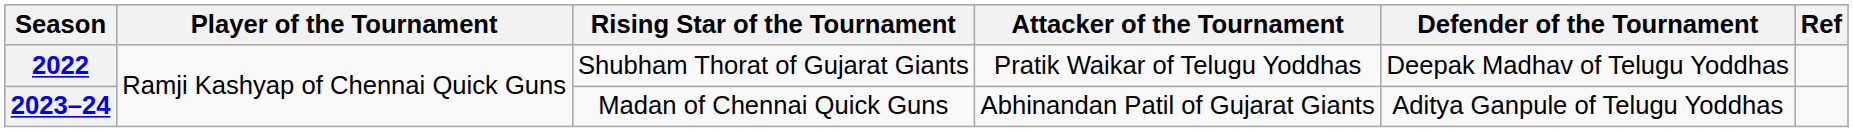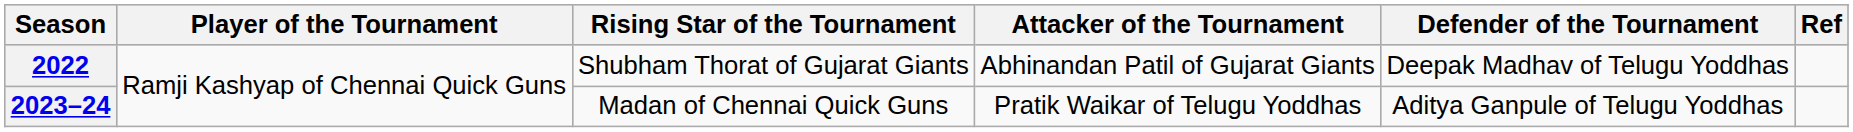2022 | Attacker of the Tournament: Pratik Waikar of Telugu Yoddhas -> Abhinandan Patil of Gujarat Giants
2023–24 | Attacker of the Tournament: Abhinandan Patil of Gujarat Giants -> Pratik Waikar of Telugu Yoddhas
